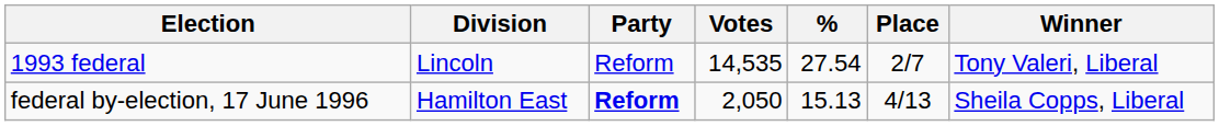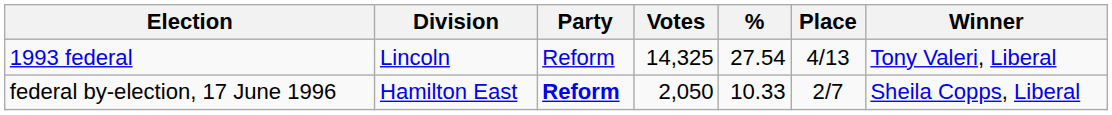1993 federal | Votes: 14,535 -> 14,325
1993 federal | Place: 2/7 -> 4/13
federal by-election, 17 June 1996 | %: 15.13 -> 10.33
federal by-election, 17 June 1996 | Place: 4/13 -> 2/7
